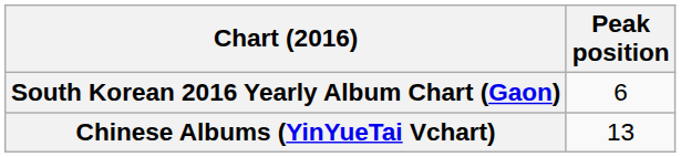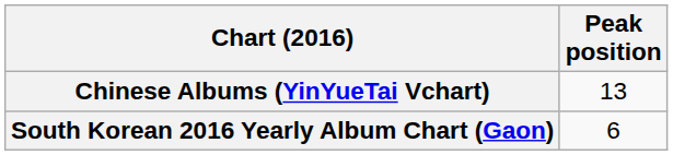rows swapped: South Korean 2016 Yearly Album Chart (Gaon) <-> Chinese Albums (YinYueTai Vchart)
